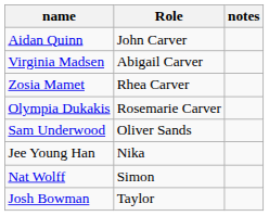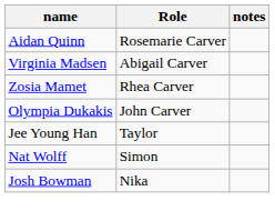Aidan Quinn | Role: John Carver -> Rosemarie Carver
Olympia Dukakis | Role: Rosemarie Carver -> John Carver
- row: Sam Underwood | Oliver Sands
Jee Young Han | Role: Nika -> Taylor
Josh Bowman | Role: Taylor -> Nika
